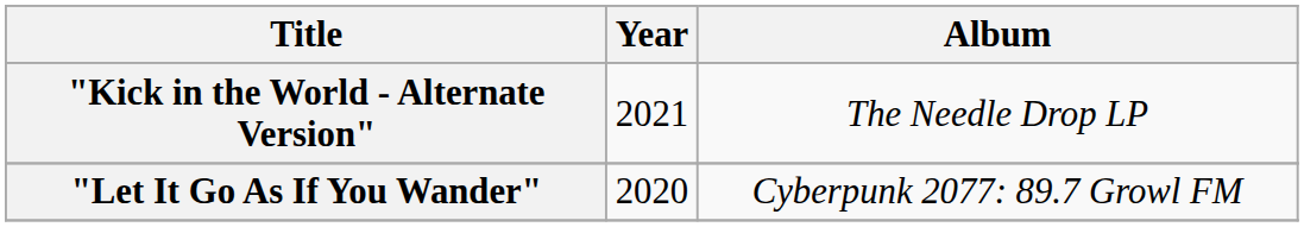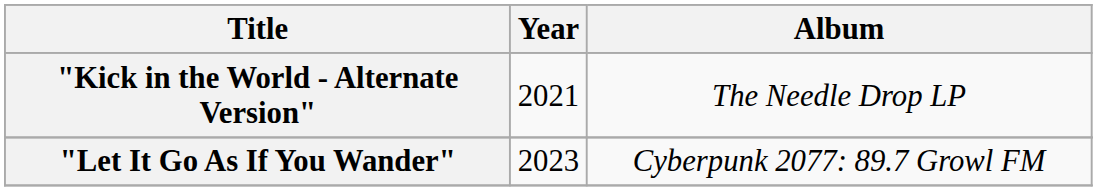"Let It Go As If You Wander" | Year: 2020 -> 2023
